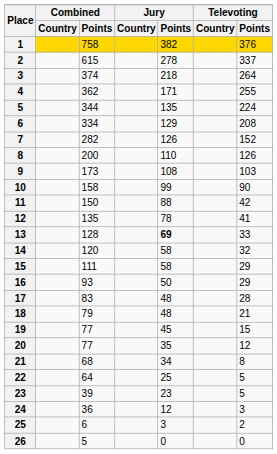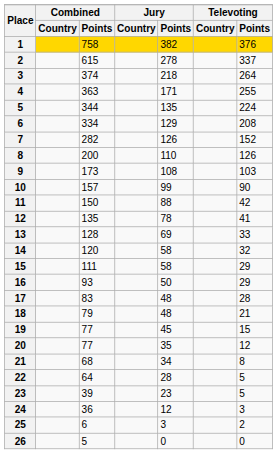4 | Combined / Points: 362 -> 363
10 | Combined / Points: 158 -> 157
13 | Jury / Points: bold -> normal
22 | Jury / Points: 25 -> 28
